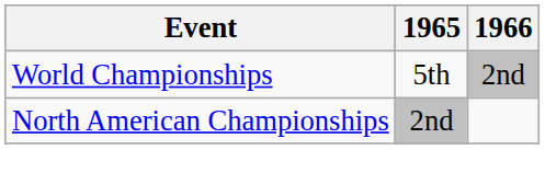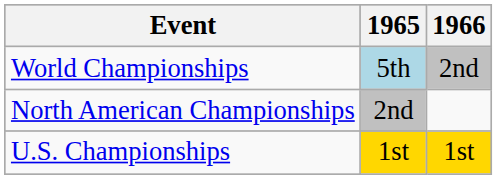World Championships | 1965: no background -> lightblue background
+ row: U.S. Championships | 1st | 1st
